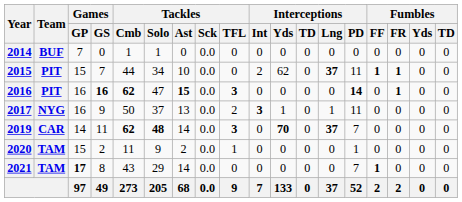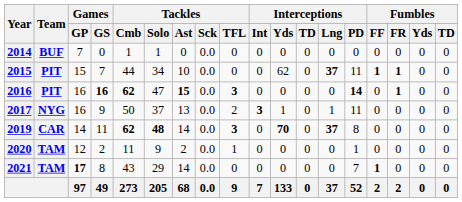2015 | Interceptions / Int: 2 -> 0
2019 | Interceptions / PD: 7 -> 8
2020 | Games / GP: 15 -> 12
